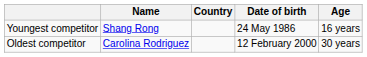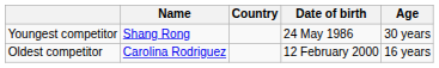Youngest competitor | Age: 16 years -> 30 years
Oldest competitor | Age: 30 years -> 16 years
